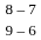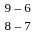rows swapped: 9 – 6 <-> 8 – 7
